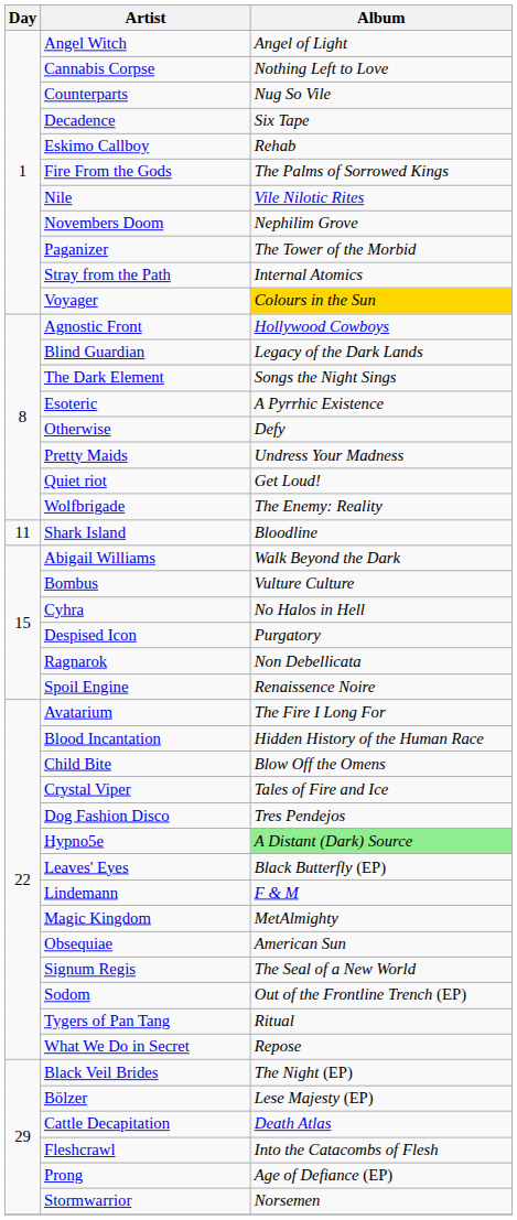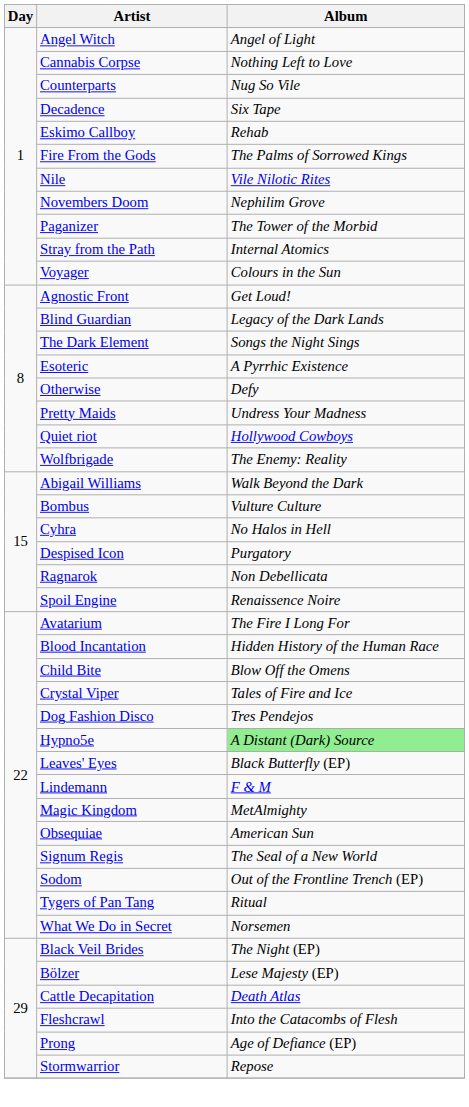Voyager | Album: gold background -> no background
Agnostic Front | Album: Hollywood Cowboys -> Get Loud!
Quiet riot | Album: Get Loud! -> Hollywood Cowboys
- row: 11 | Shark Island | Bloodline
What We Do in Secret | Album: Repose -> Norsemen
Stormwarrior | Album: Norsemen -> Repose
